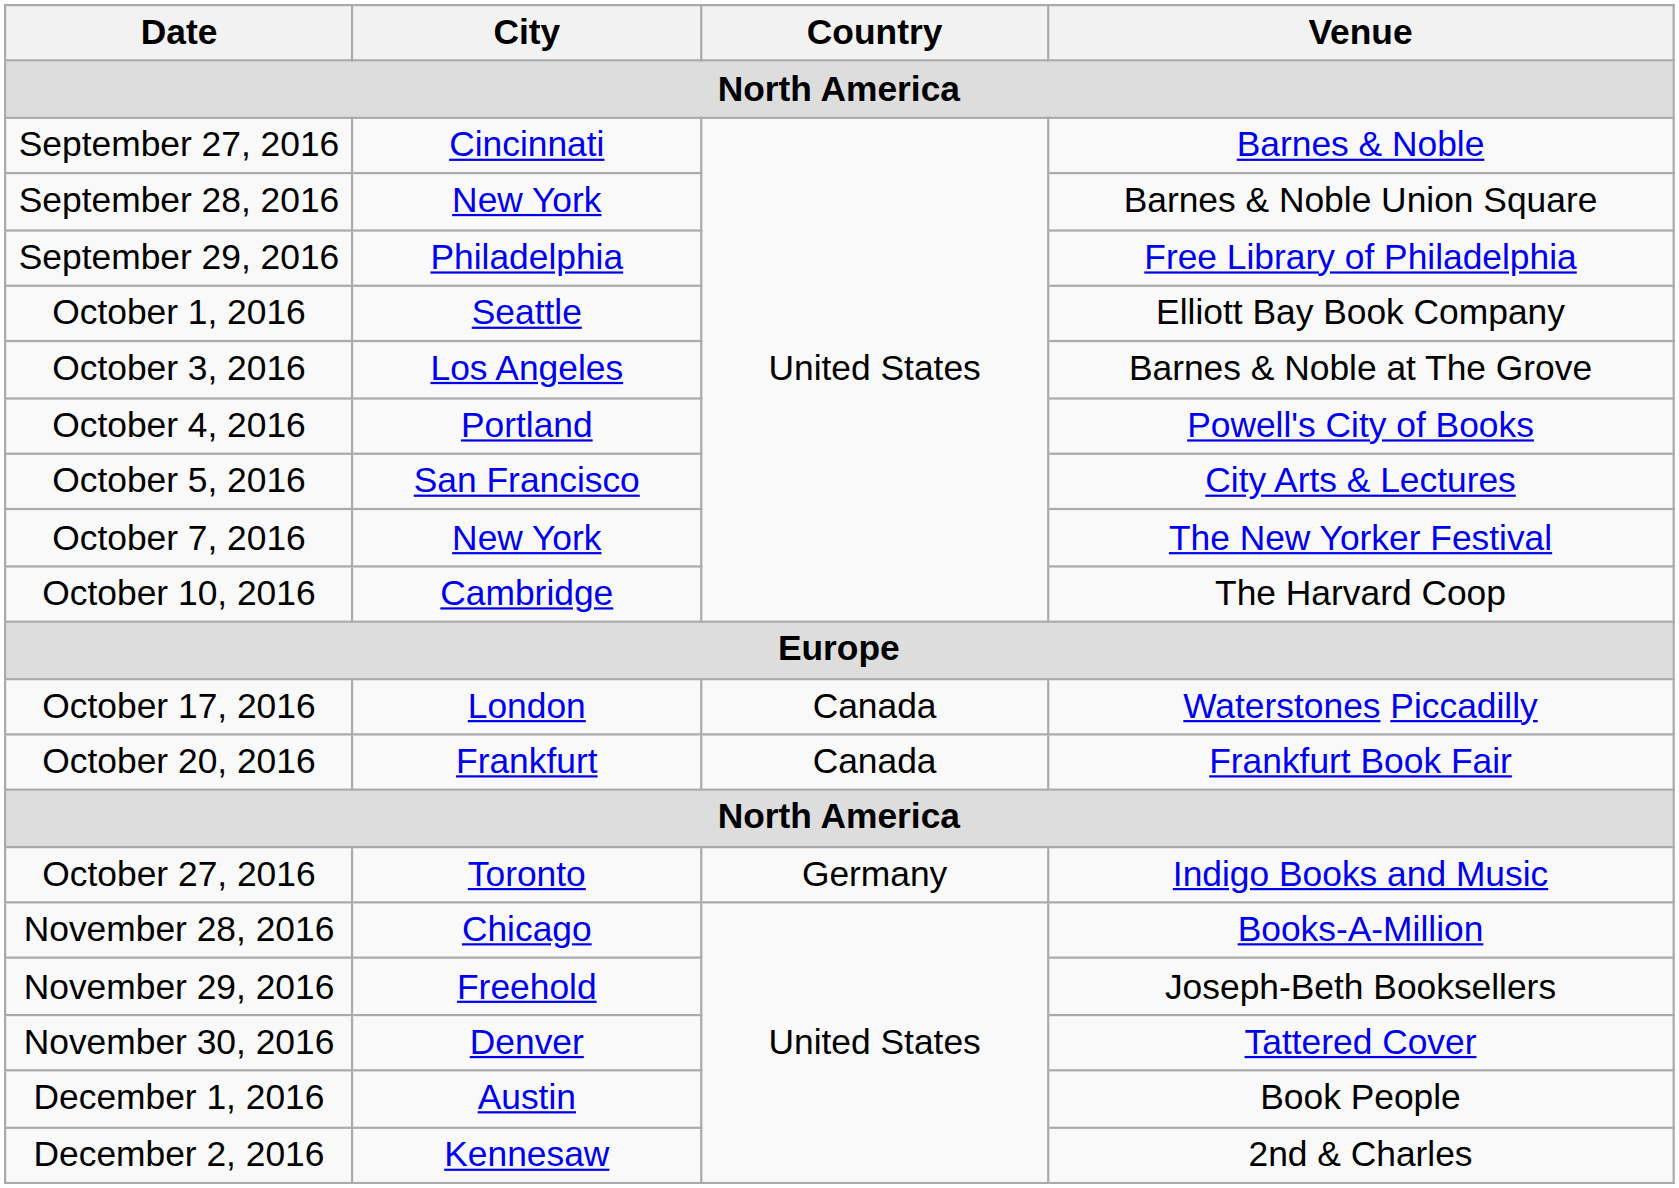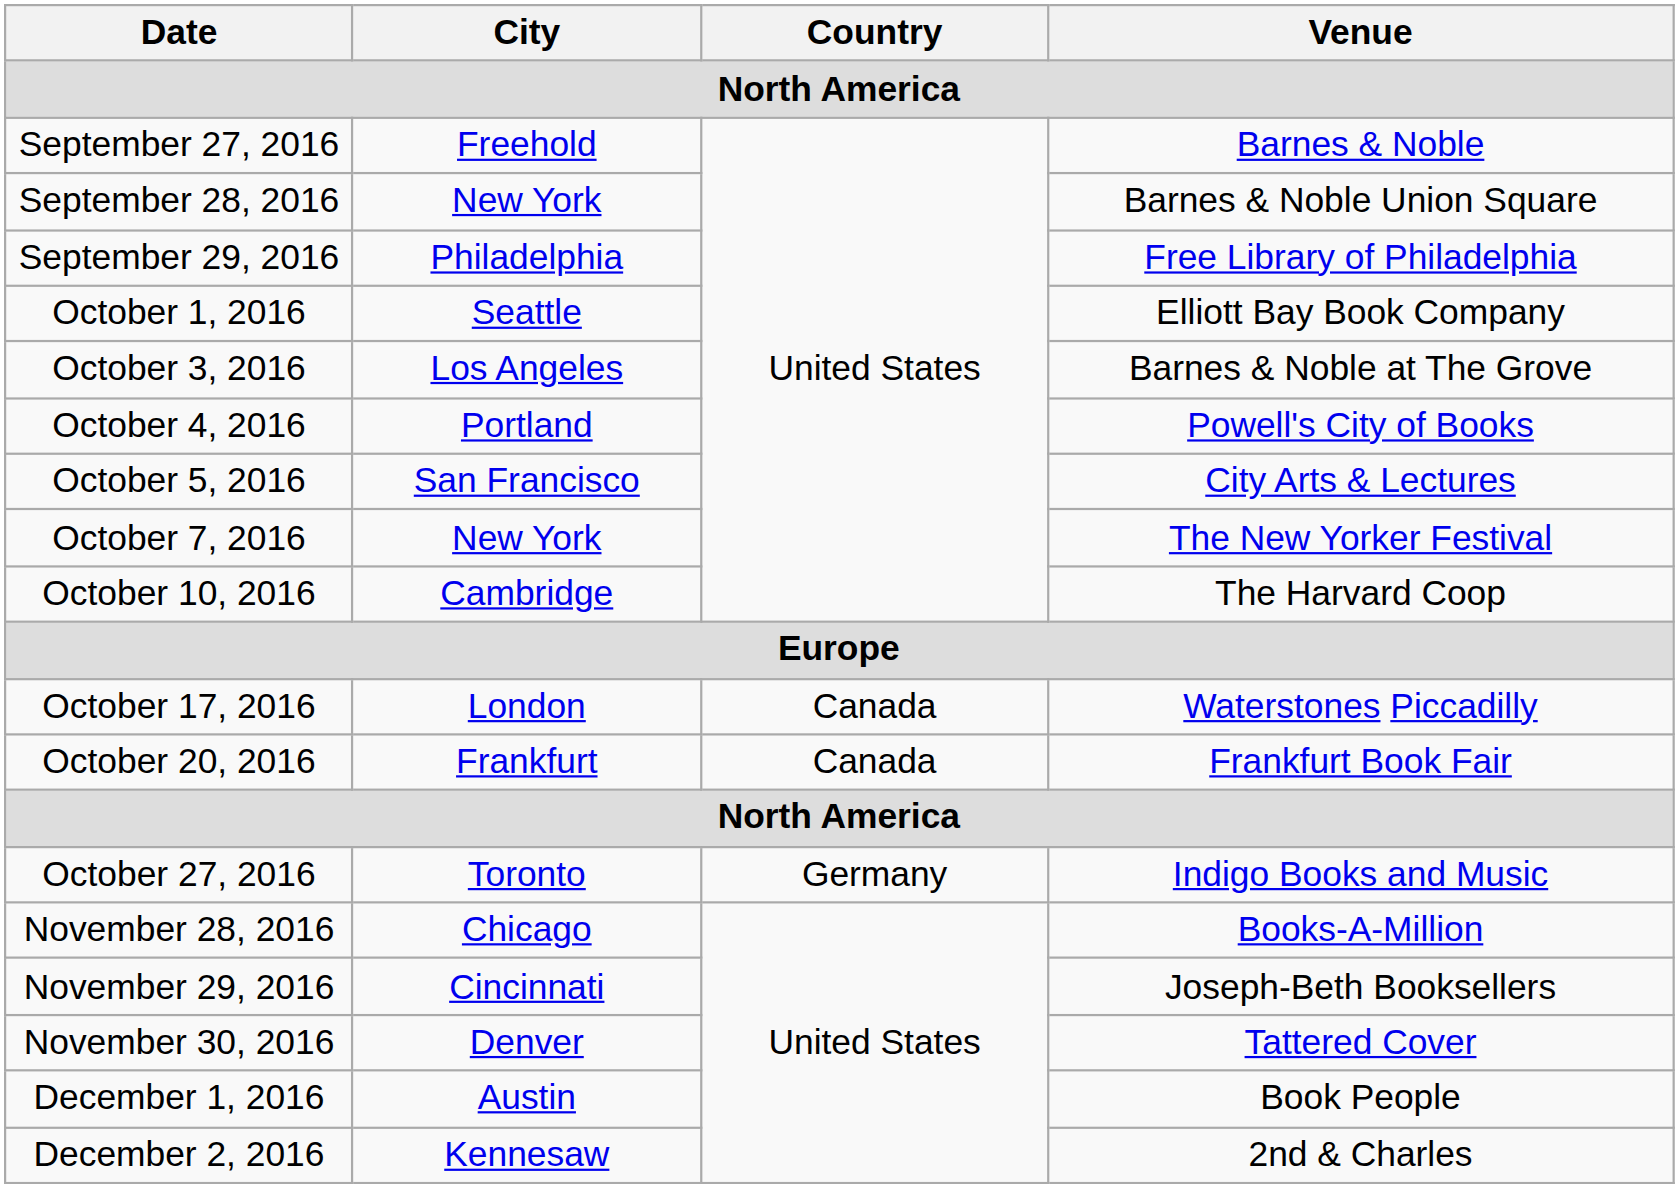September 27, 2016 | City: Cincinnati -> Freehold
November 29, 2016 | City: Freehold -> Cincinnati
